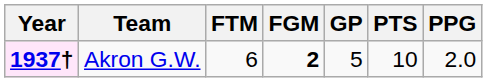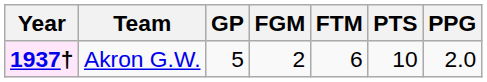columns swapped: GP <-> FTM
Akron G.W. | FGM: bold -> normal
